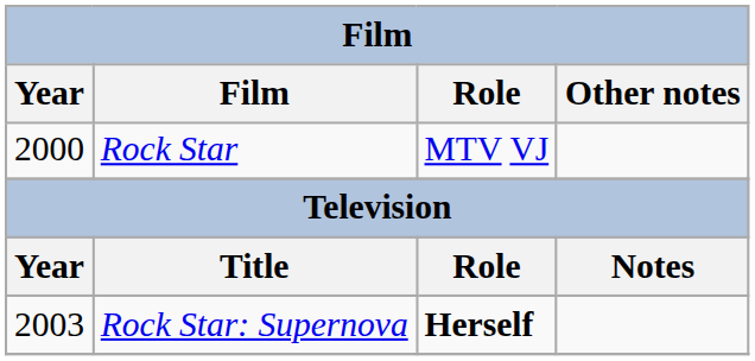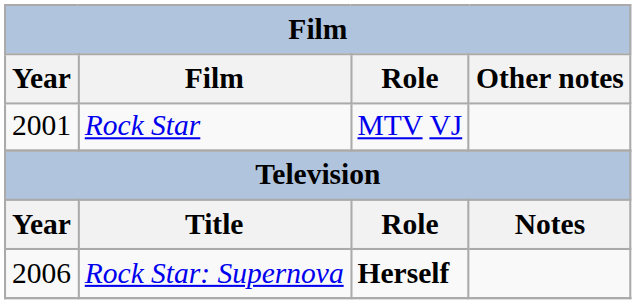Rock Star | Year: 2000 -> 2001
Rock Star: Supernova | Year: 2003 -> 2006
